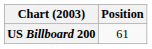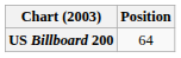US Billboard 200 | Position: 61 -> 64
